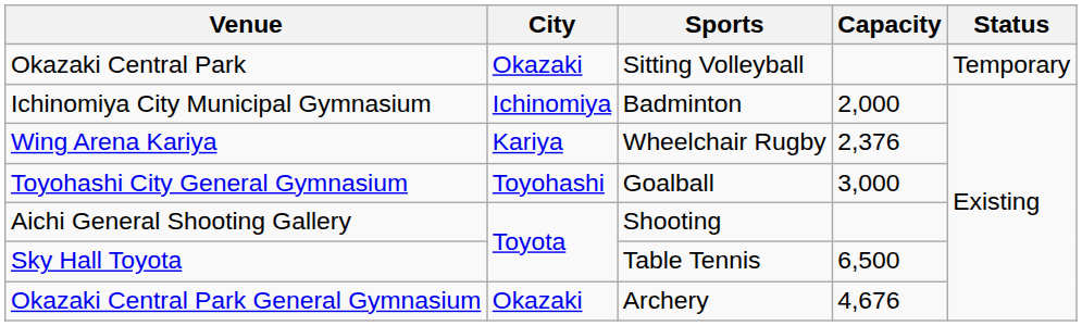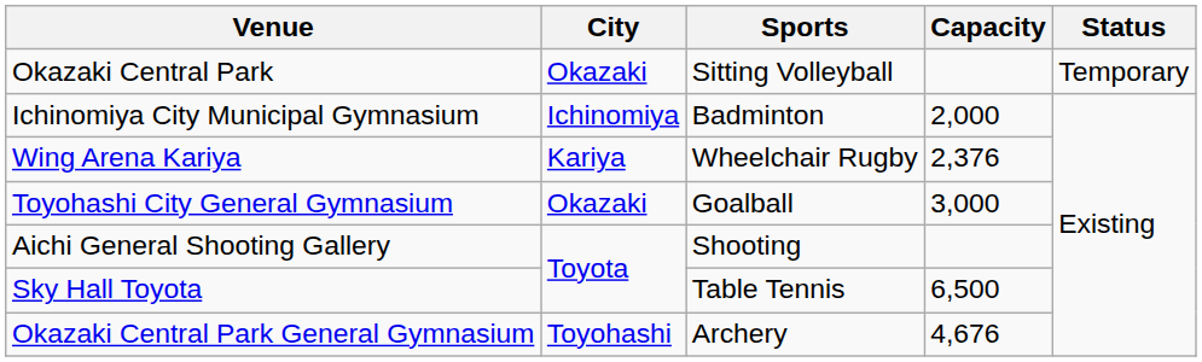Toyohashi City General Gymnasium | City: Toyohashi -> Okazaki
Okazaki Central Park General Gymnasium | City: Okazaki -> Toyohashi
